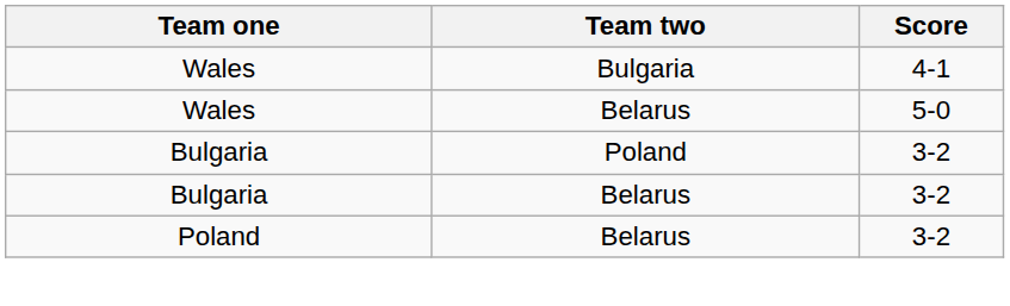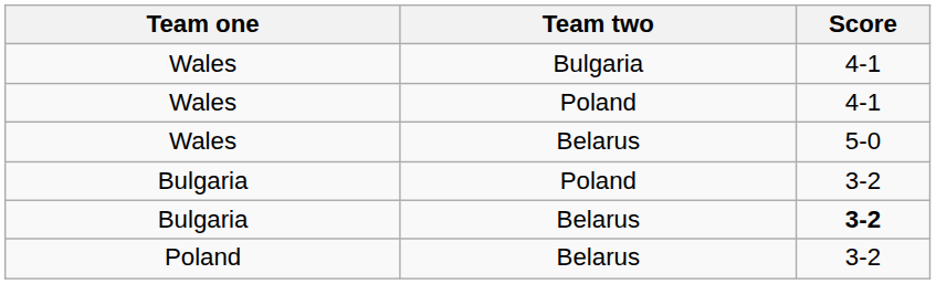+ row: Wales | Poland | 4-1
Bulgaria / Belarus | Score: normal -> bold
